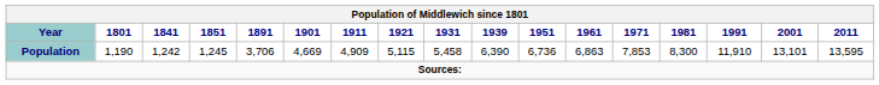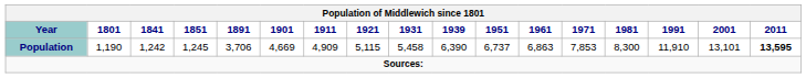Population | 1951: 6,736 -> 6,737
Population | 2011: normal -> bold
